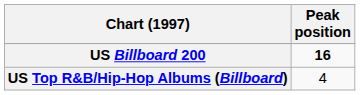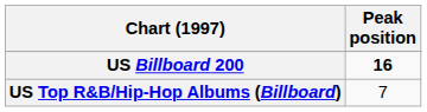US Top R&B/Hip-Hop Albums (Billboard) | Peak position: 4 -> 7
